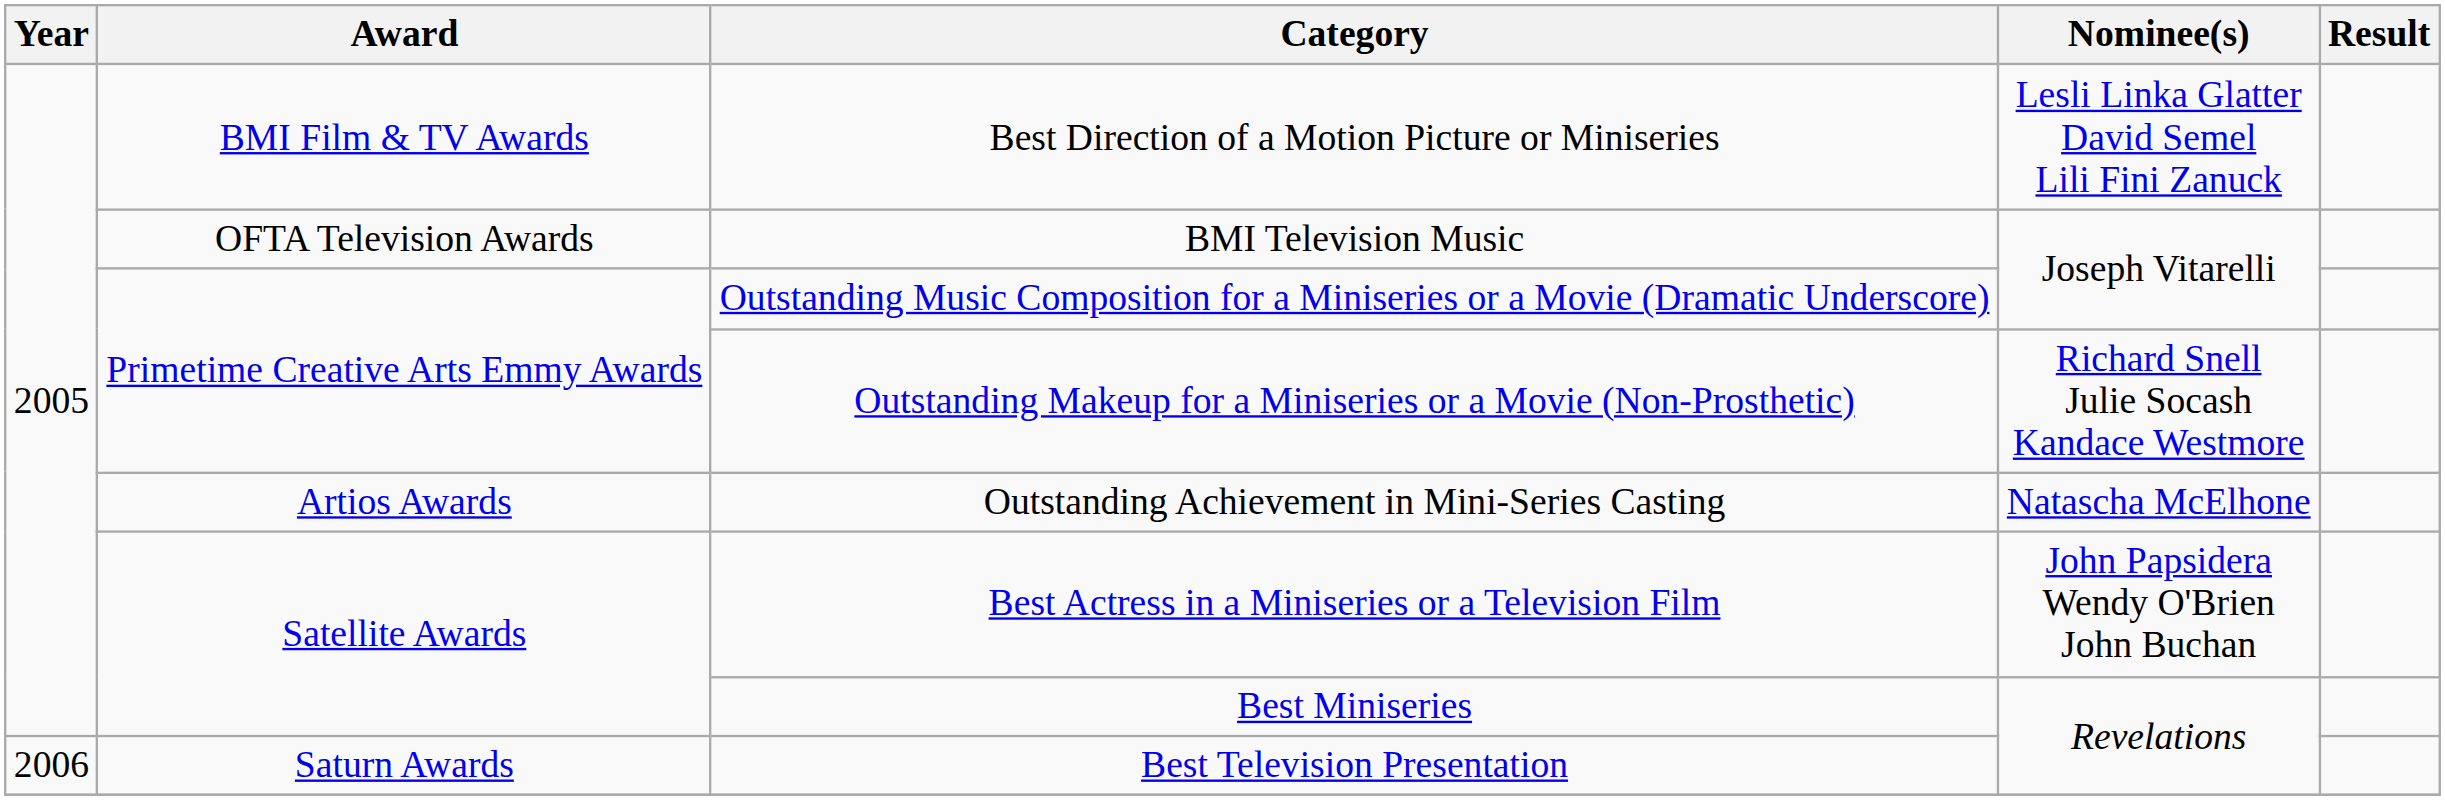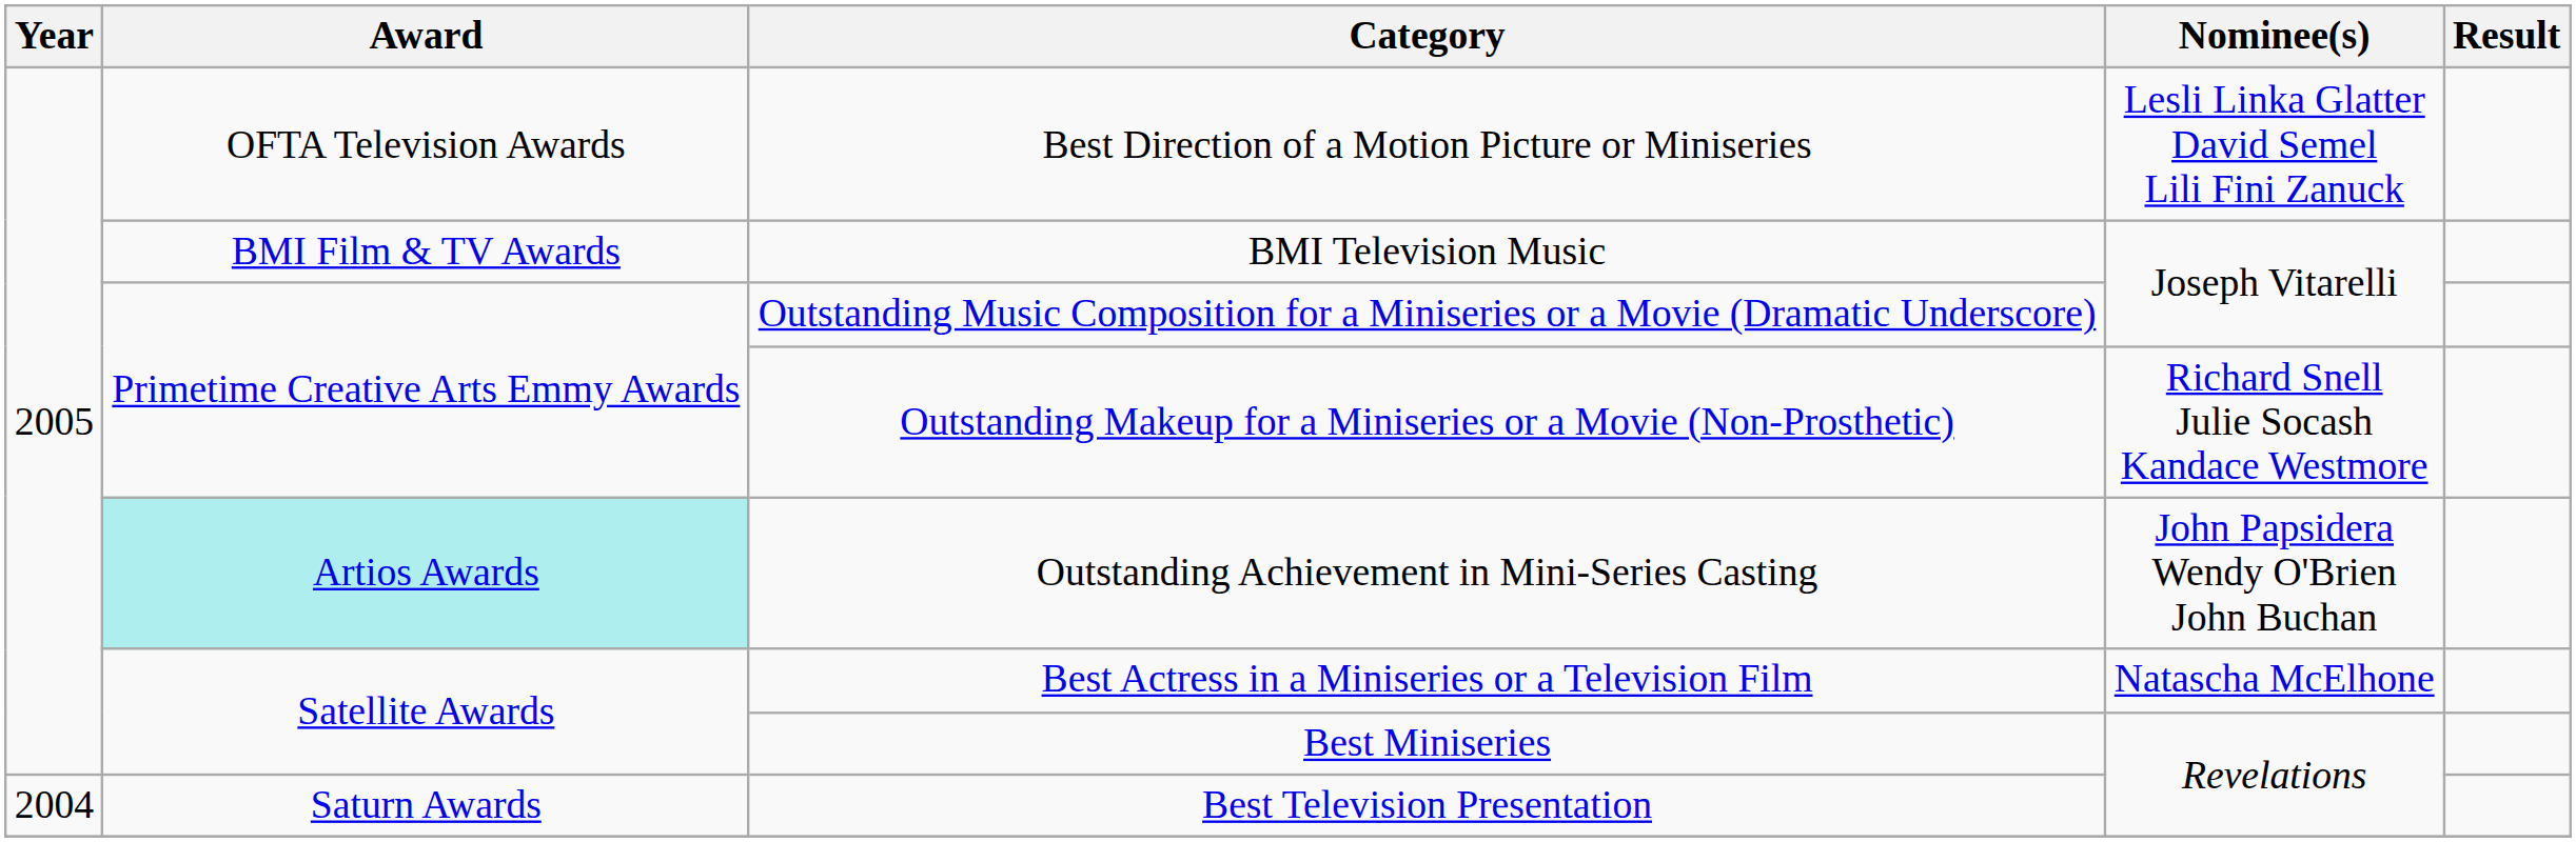Best Direction of a Motion Picture or Miniseries | Award: BMI Film & TV Awards -> OFTA Television Awards
BMI Television Music | Award: OFTA Television Awards -> BMI Film & TV Awards
Outstanding Achievement in Mini-Series Casting | Award: no background -> paleturquoise background
Outstanding Achievement in Mini-Series Casting | Nominee(s): Natascha McElhone -> John Papsidera Wendy O'Brien John Buchan
Best Actress in a Miniseries or a Television Film | Nominee(s): John Papsidera Wendy O'Brien John Buchan -> Natascha McElhone
Best Television Presentation | Year: 2006 -> 2004
